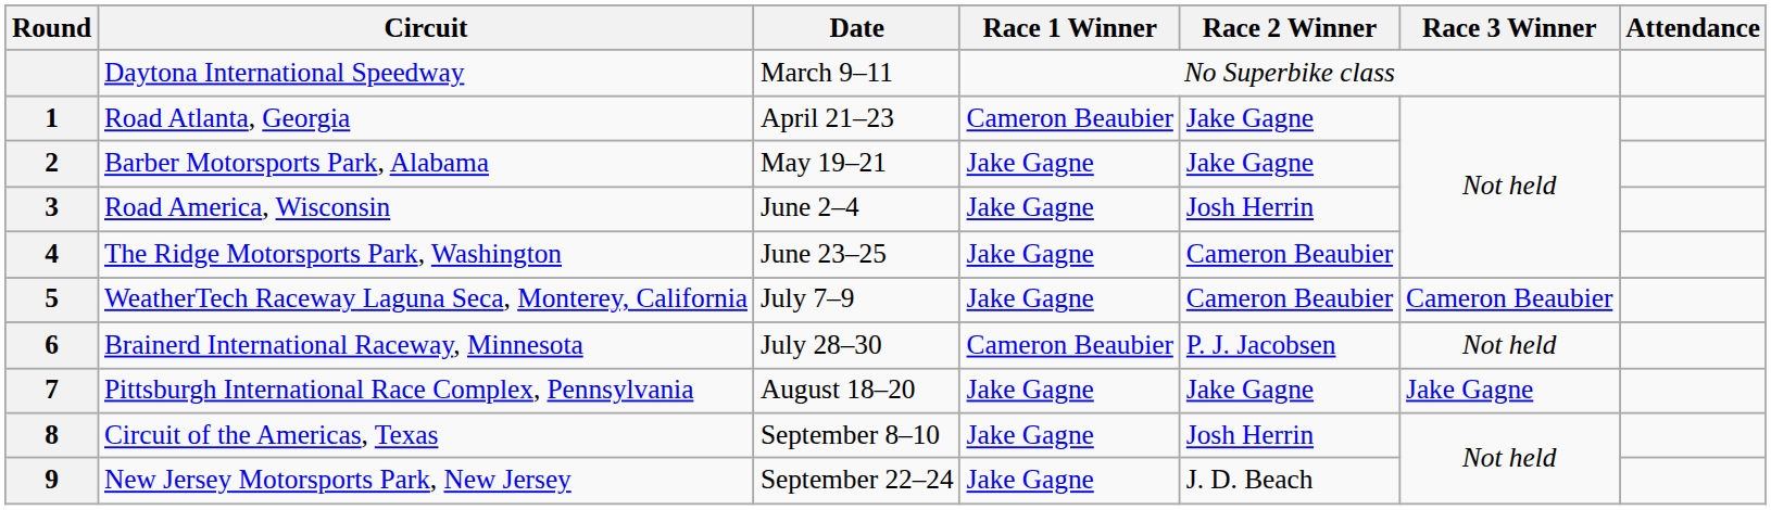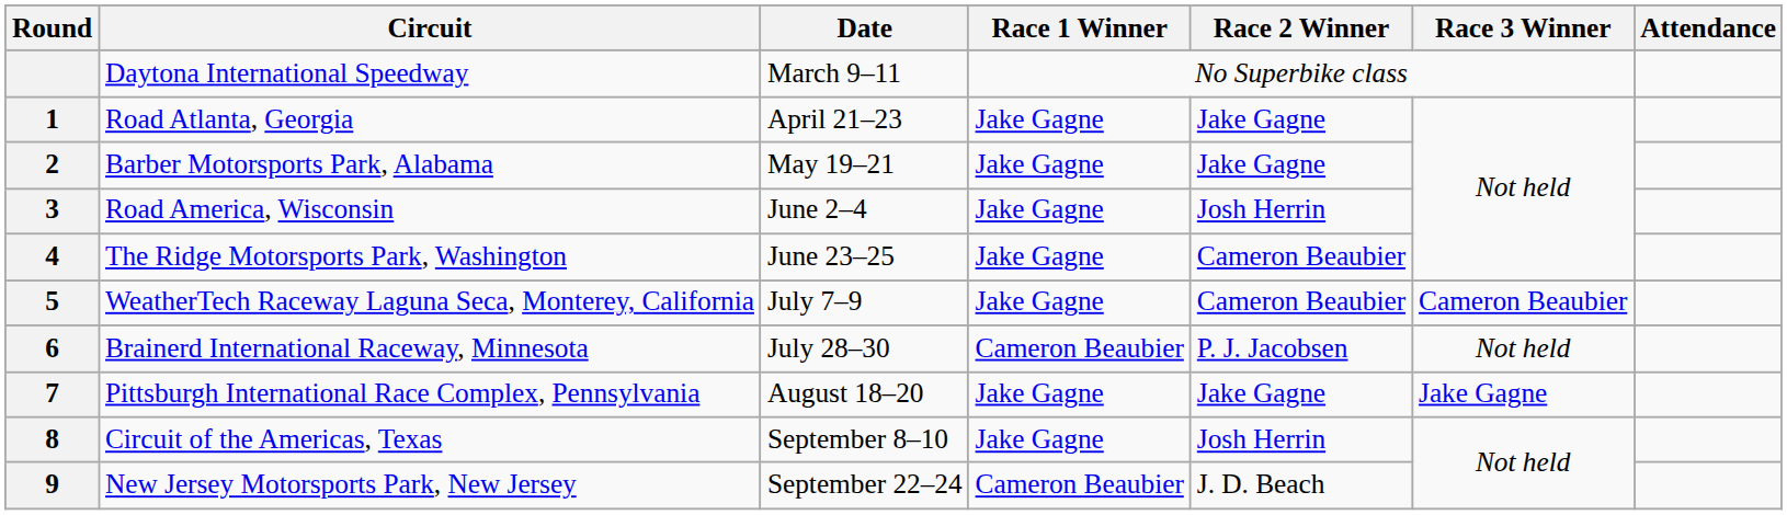Road Atlanta, Georgia | Race 1 Winner: Cameron Beaubier -> Jake Gagne
New Jersey Motorsports Park, New Jersey | Race 1 Winner: Jake Gagne -> Cameron Beaubier
